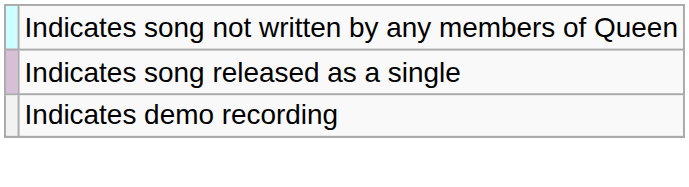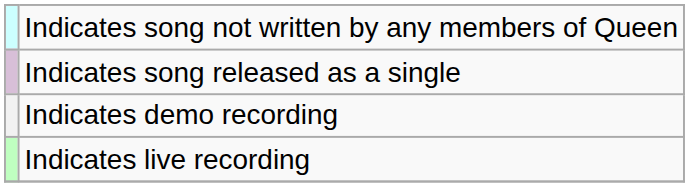+ row: Indicates live recording
